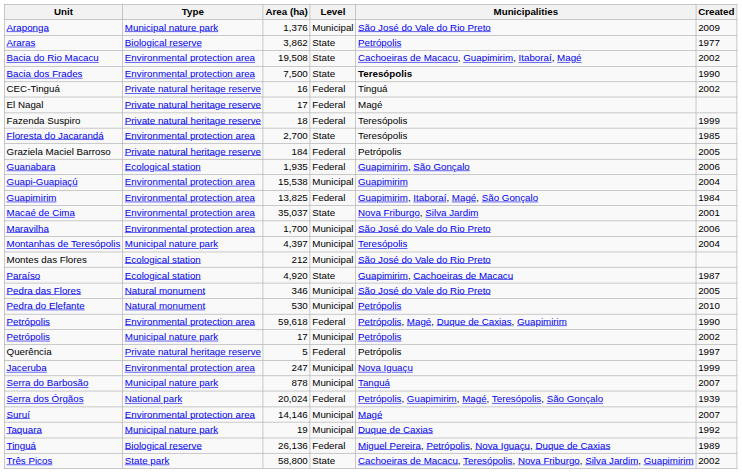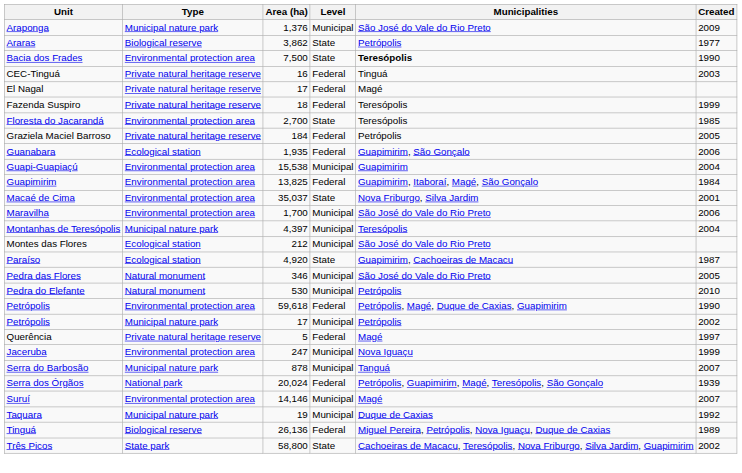- row: Bacia do Rio Macacu | Environmental protection area | 19,508 | State | Cachoeiras de Macacu, Guapimirim, Itaboraí, Magé | 2002
CEC-Tinguá | Created: 2002 -> 2003
Querência | Municipalities: Petrópolis -> Magé
